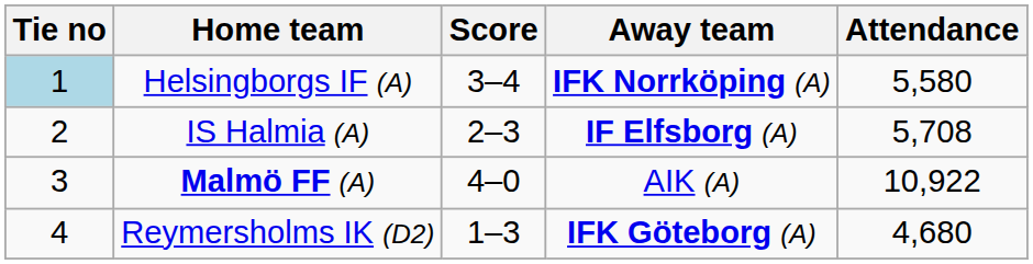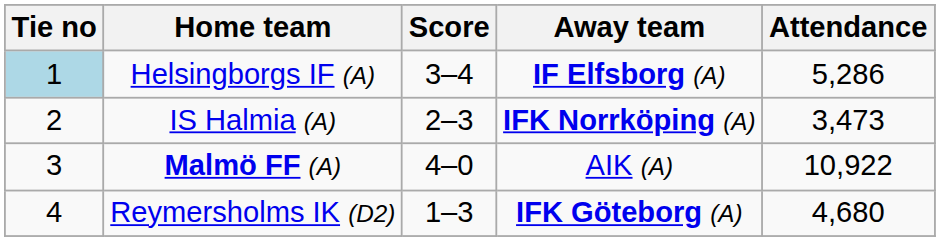Helsingborgs IF (A) | Away team: IFK Norrköping (A) -> IF Elfsborg (A)
Helsingborgs IF (A) | Attendance: 5,580 -> 5,286
IS Halmia (A) | Away team: IF Elfsborg (A) -> IFK Norrköping (A)
IS Halmia (A) | Attendance: 5,708 -> 3,473
